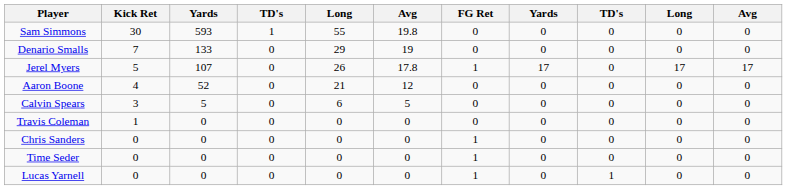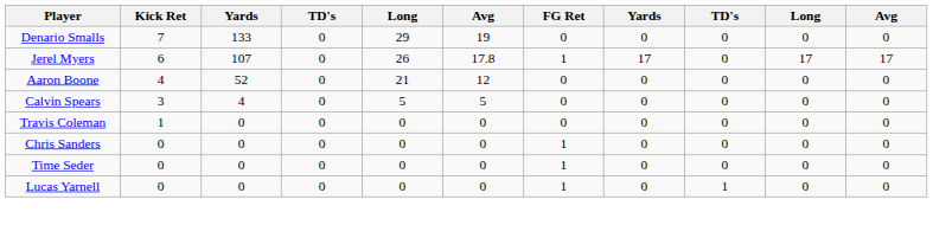- row: Sam Simmons | 30 | 593 | 1 | 55 | 19.8 | 0 | 0 | 0 | 0 | 0
Jerel Myers | Kick Ret: 5 -> 6
Calvin Spears | column 3: 5 -> 4
Calvin Spears | column 5: 6 -> 5
